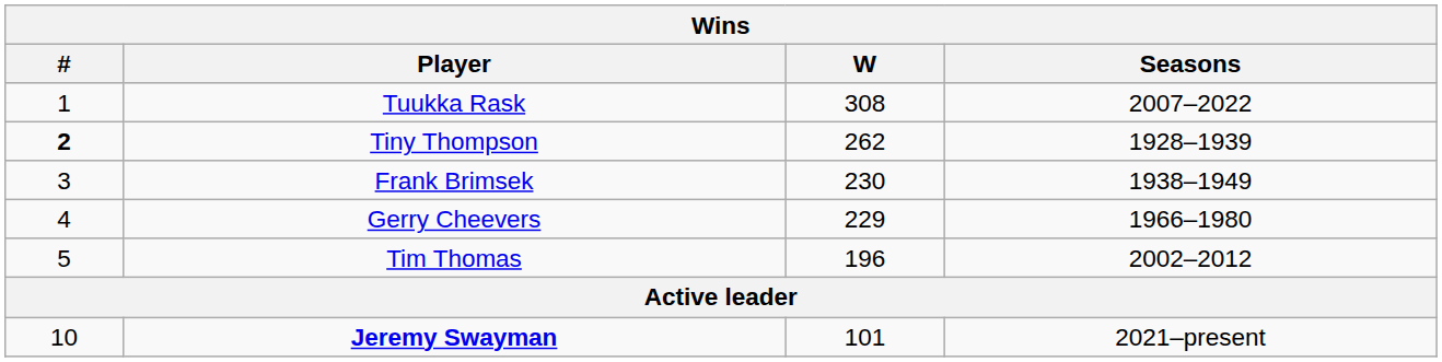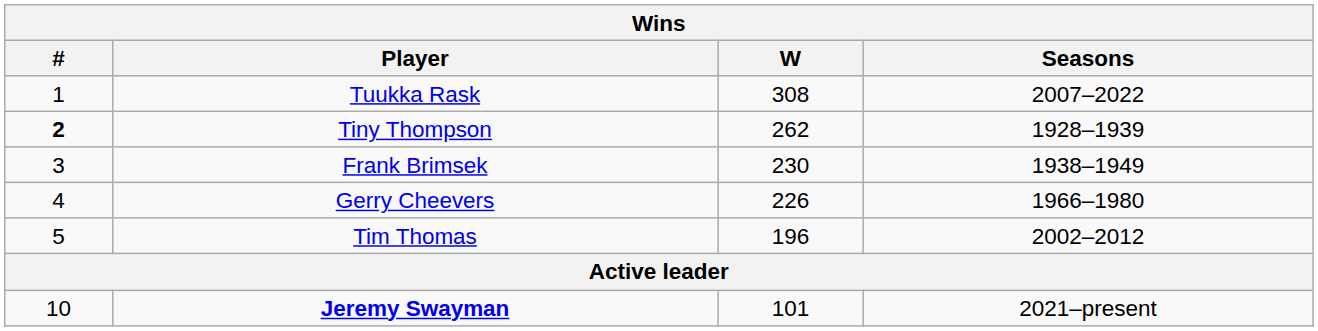Gerry Cheevers | W: 229 -> 226
